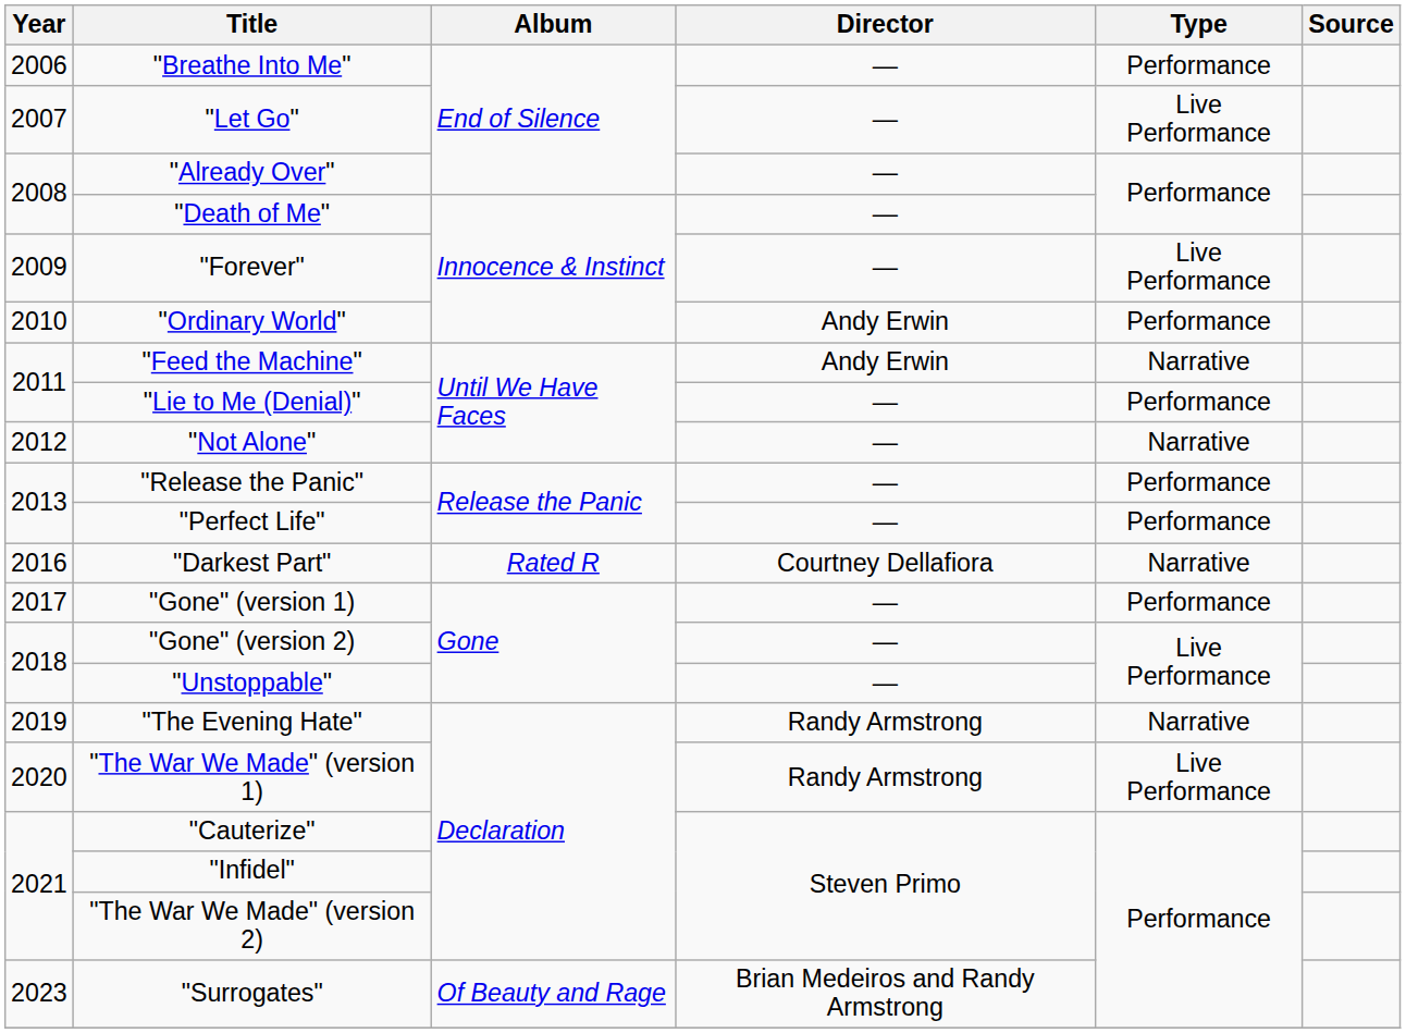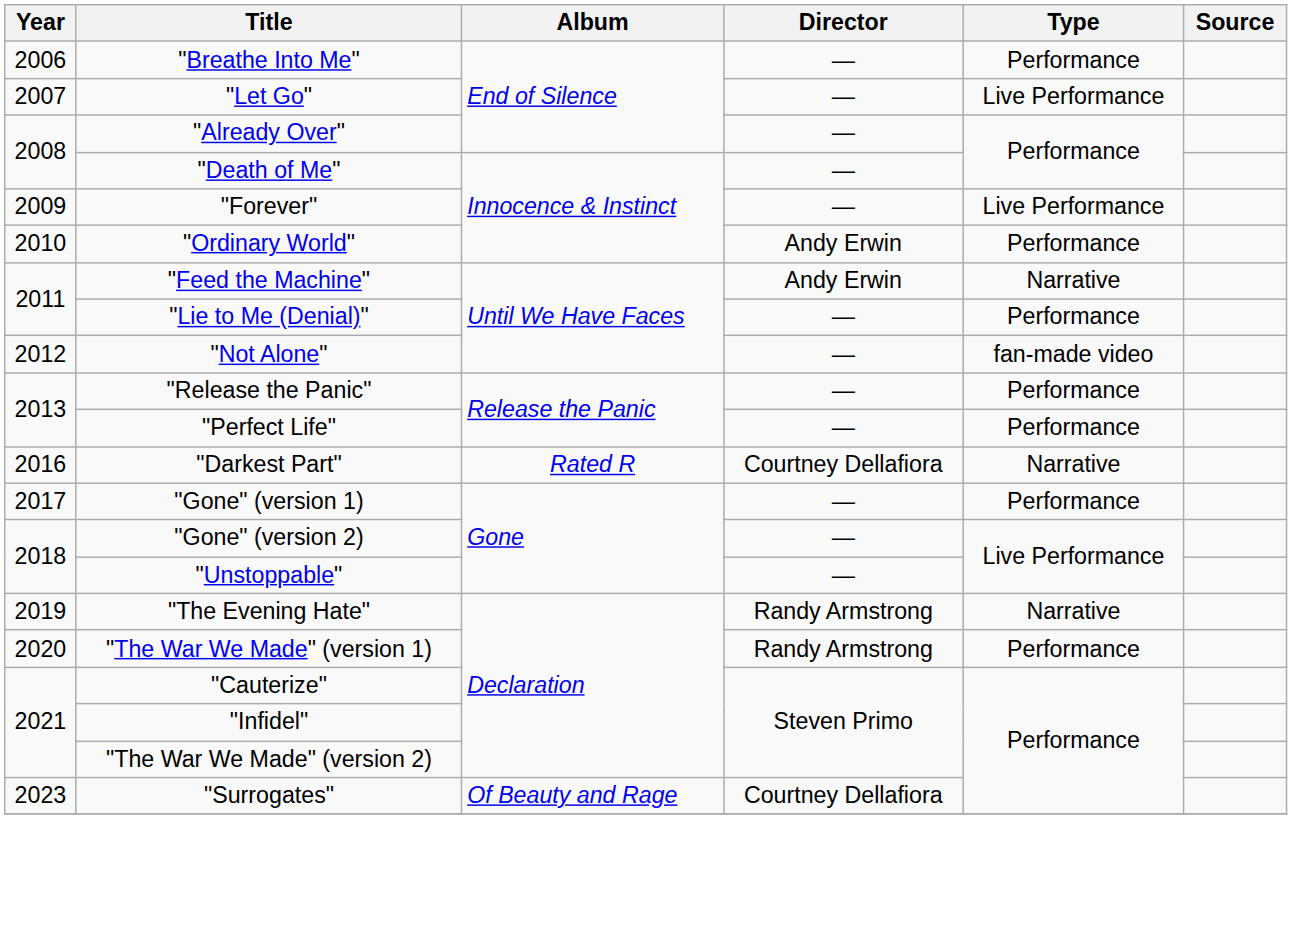"Not Alone" | Type: Narrative -> fan-made video
"The War We Made" (version 1) | Type: Live Performance -> Performance
"Surrogates" | Director: Brian Medeiros and Randy Armstrong -> Courtney Dellafiora
